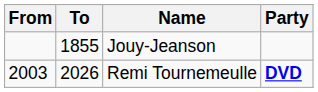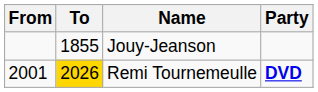Remi Tournemeulle | From: 2003 -> 2001
Remi Tournemeulle | To: no background -> gold background
